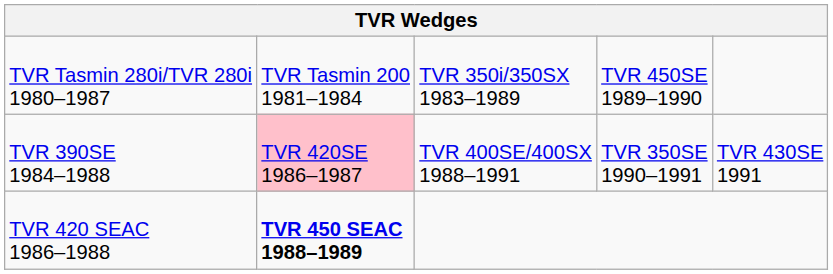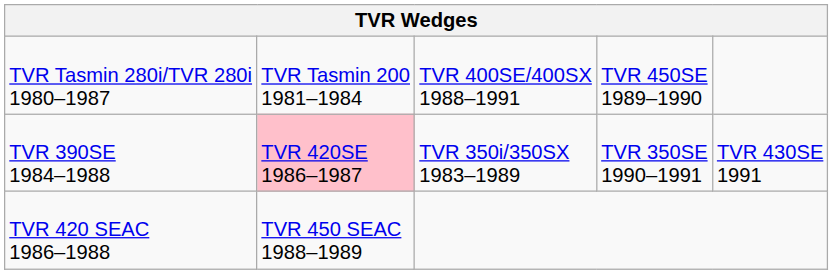TVR Tasmin 280i/TVR 280i 1980–1987 | column 3: TVR 350i/350SX 1983–1989 -> TVR 400SE/400SX 1988–1991
TVR 390SE 1984–1988 | column 3: TVR 400SE/400SX 1988–1991 -> TVR 350i/350SX 1983–1989
TVR 420 SEAC 1986–1988 | column 2: bold -> normal
